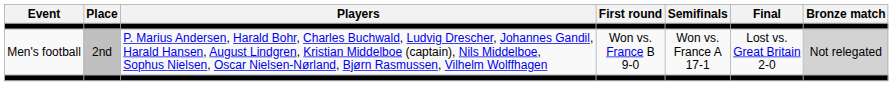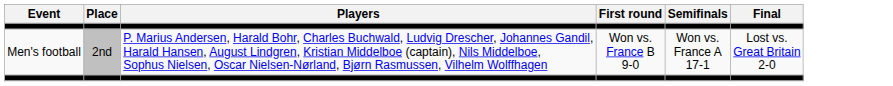- column: Bronze match | Not relegated
